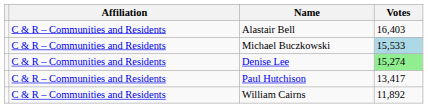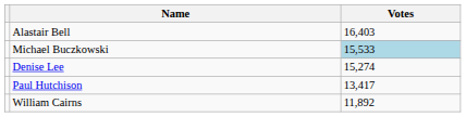- column: Affiliation | C & R – Communities and Residents | C & R – Communities and Residents | C & R – Communities and Residents | C & R – Communities and Residents | C & R – Communities and Residents
Denise Lee | Votes: lightgreen background -> no background
